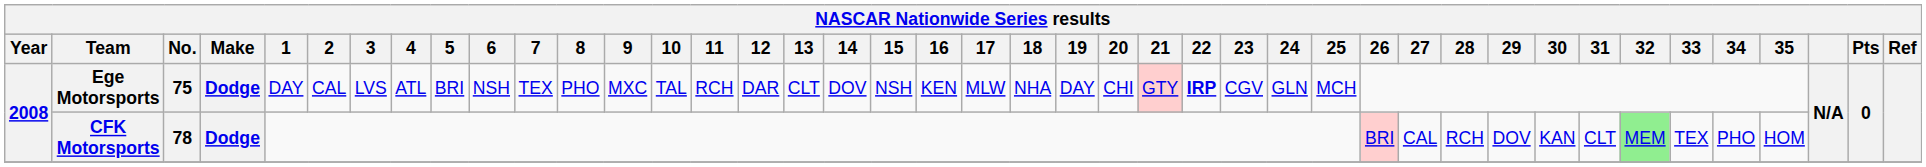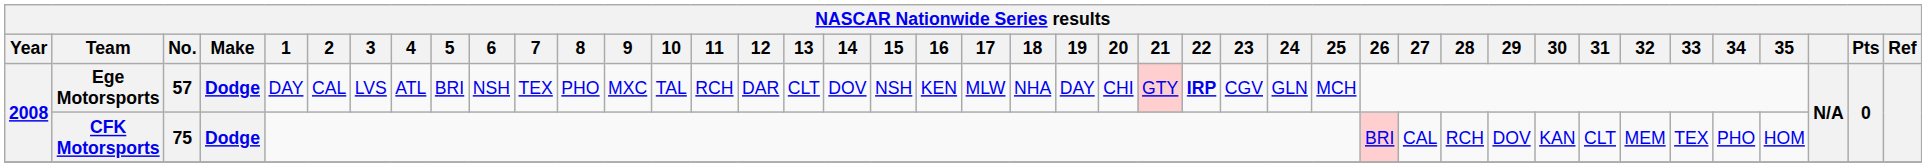Ege Motorsports | No.: 75 -> 57
CFK Motorsports | No.: 78 -> 75
CFK Motorsports | 32: lightgreen background -> no background
